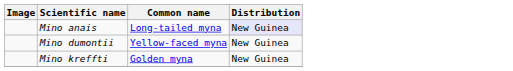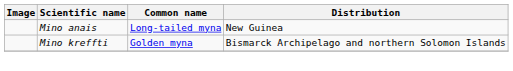Mino anais | Distribution: lavender background -> no background
- row: Mino dumontii | Yellow-faced myna | New Guinea
Mino kreffti | Distribution: New Guinea -> Bismarck Archipelago and northern Solomon Islands
